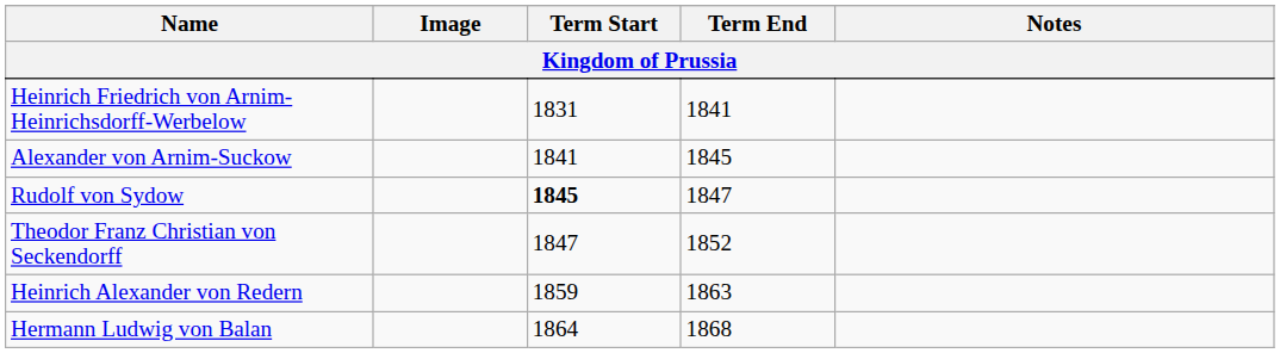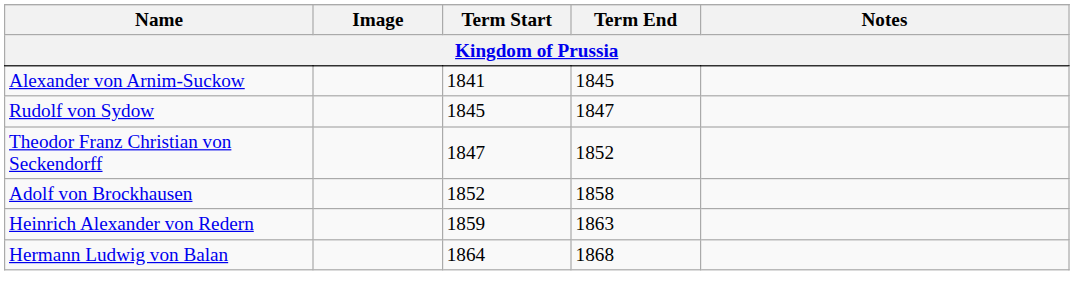- row: Heinrich Friedrich von Arnim-Heinrichsdorff-Werbelow | 1831 | 1841
Rudolf von Sydow | Term Start: bold -> normal
+ row: Adolf von Brockhausen | 1852 | 1858
